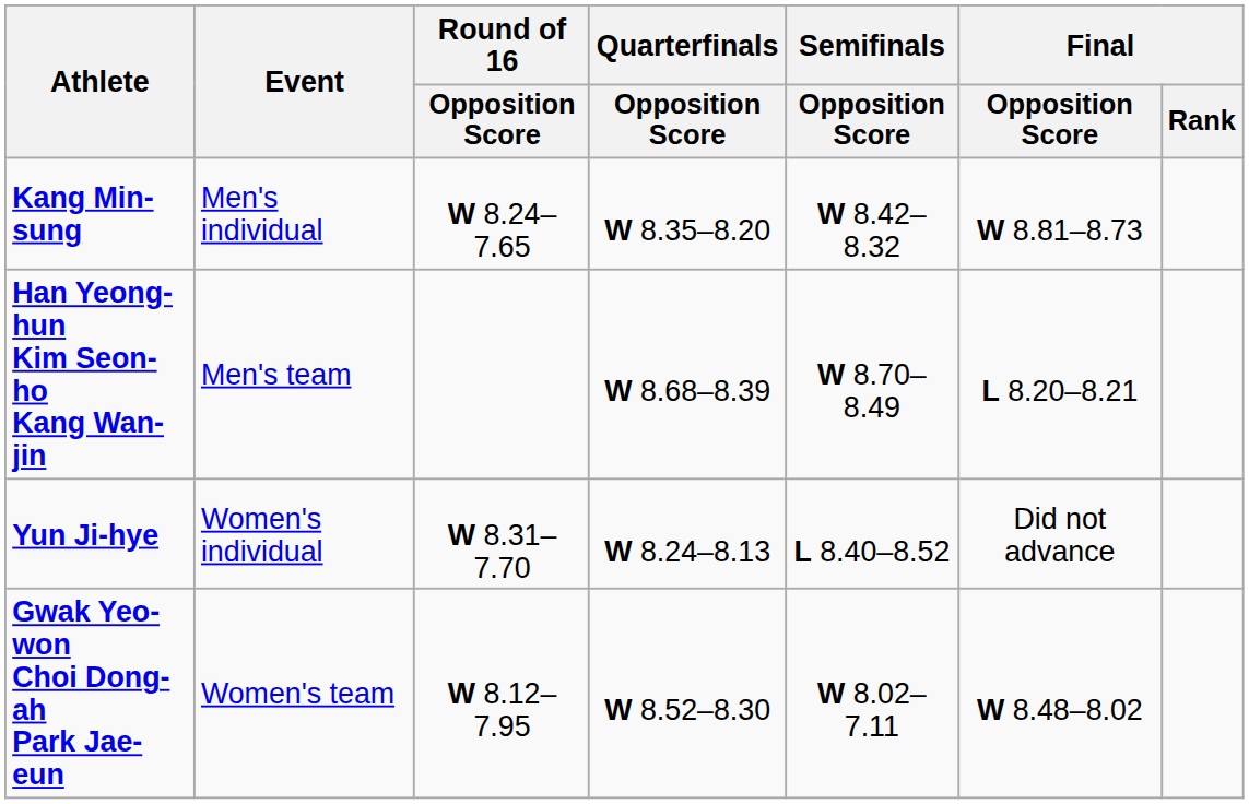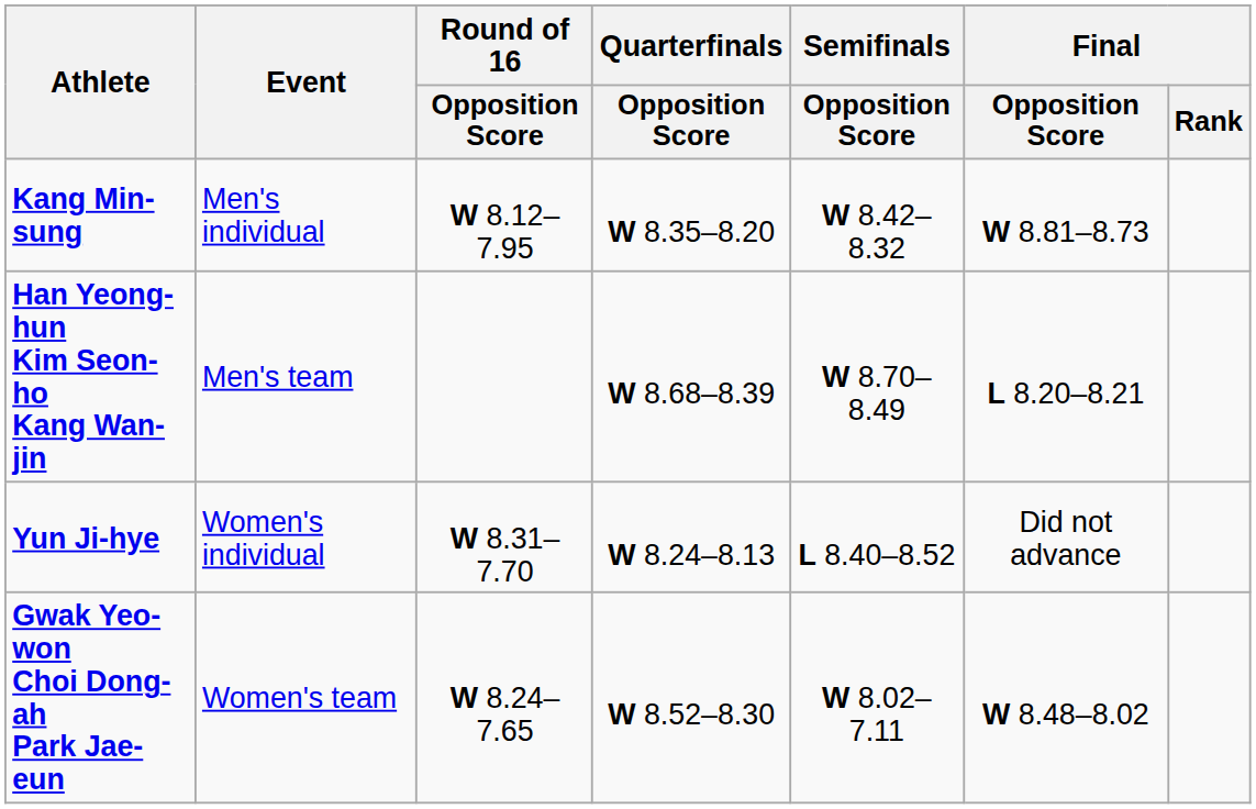Kang Min-sung | Round of 16 / Opposition Score: W 8.24–7.65 -> W 8.12–7.95
Gwak Yeo-won Choi Dong-ah Park Jae-eun | Round of 16 / Opposition Score: W 8.12–7.95 -> W 8.24–7.65
